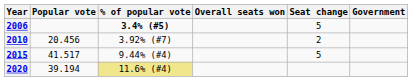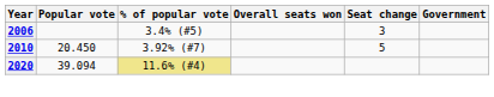2006 | % of popular vote: bold -> normal
2006 | Seat change: 5 -> 3
2010 | Popular vote: 20.456 -> 20.450
2010 | Seat change: 2 -> 5
- row: 2015 | 41.517 | 9.44% (#4) | 5
2020 | Popular vote: 39.194 -> 39.094
